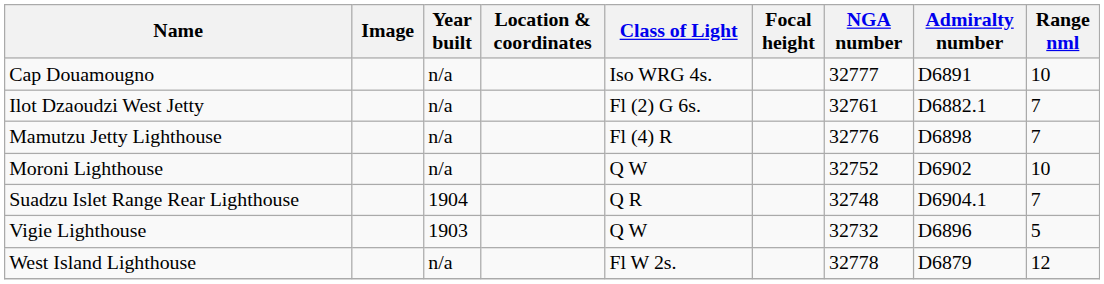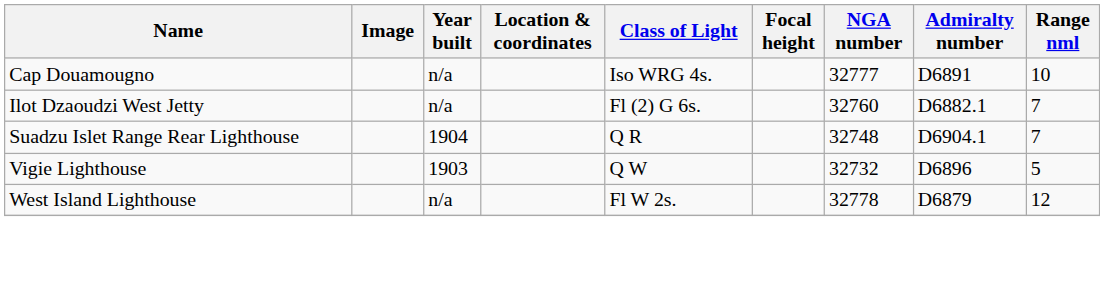Ilot Dzaoudzi West Jetty | NGA number: 32761 -> 32760
- row: Mamutzu Jetty Lighthouse | n/a | Fl (4) R | 32776 | D6898 | 7
- row: Moroni Lighthouse | n/a | Q W | 32752 | D6902 | 10
